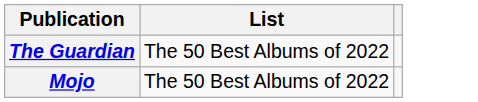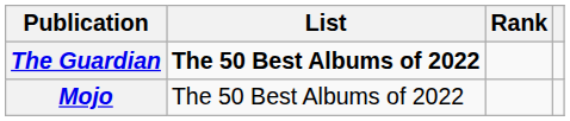+ column: Rank
The Guardian | List: normal -> bold
